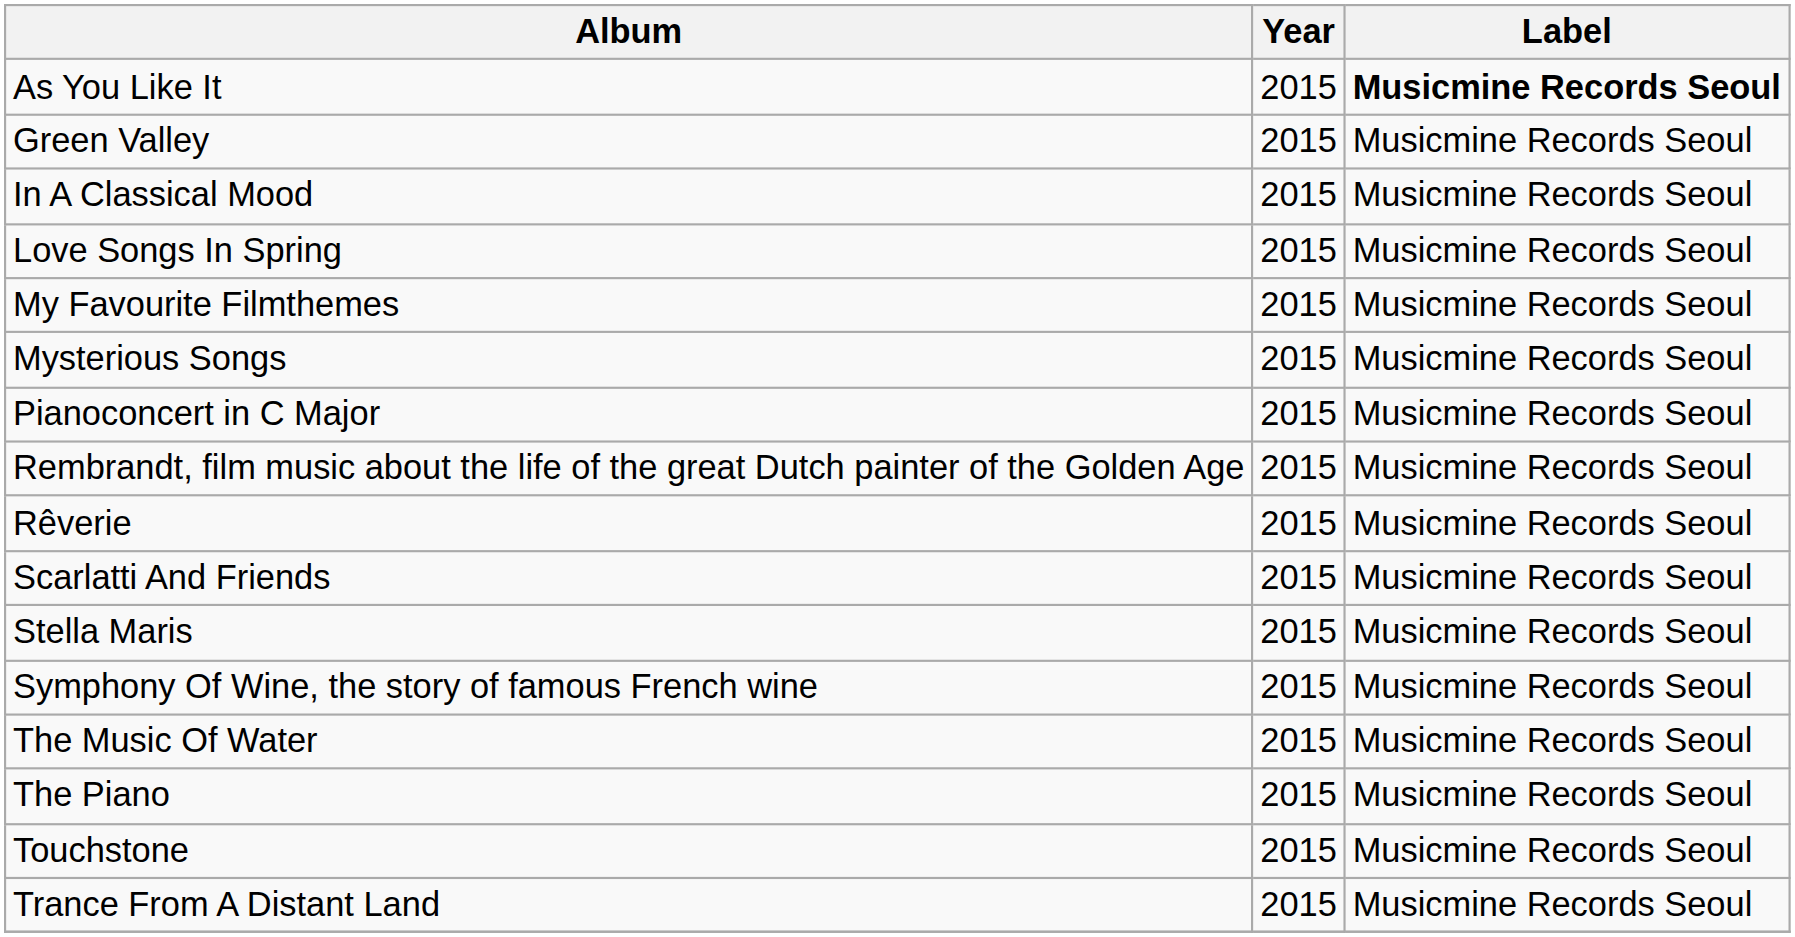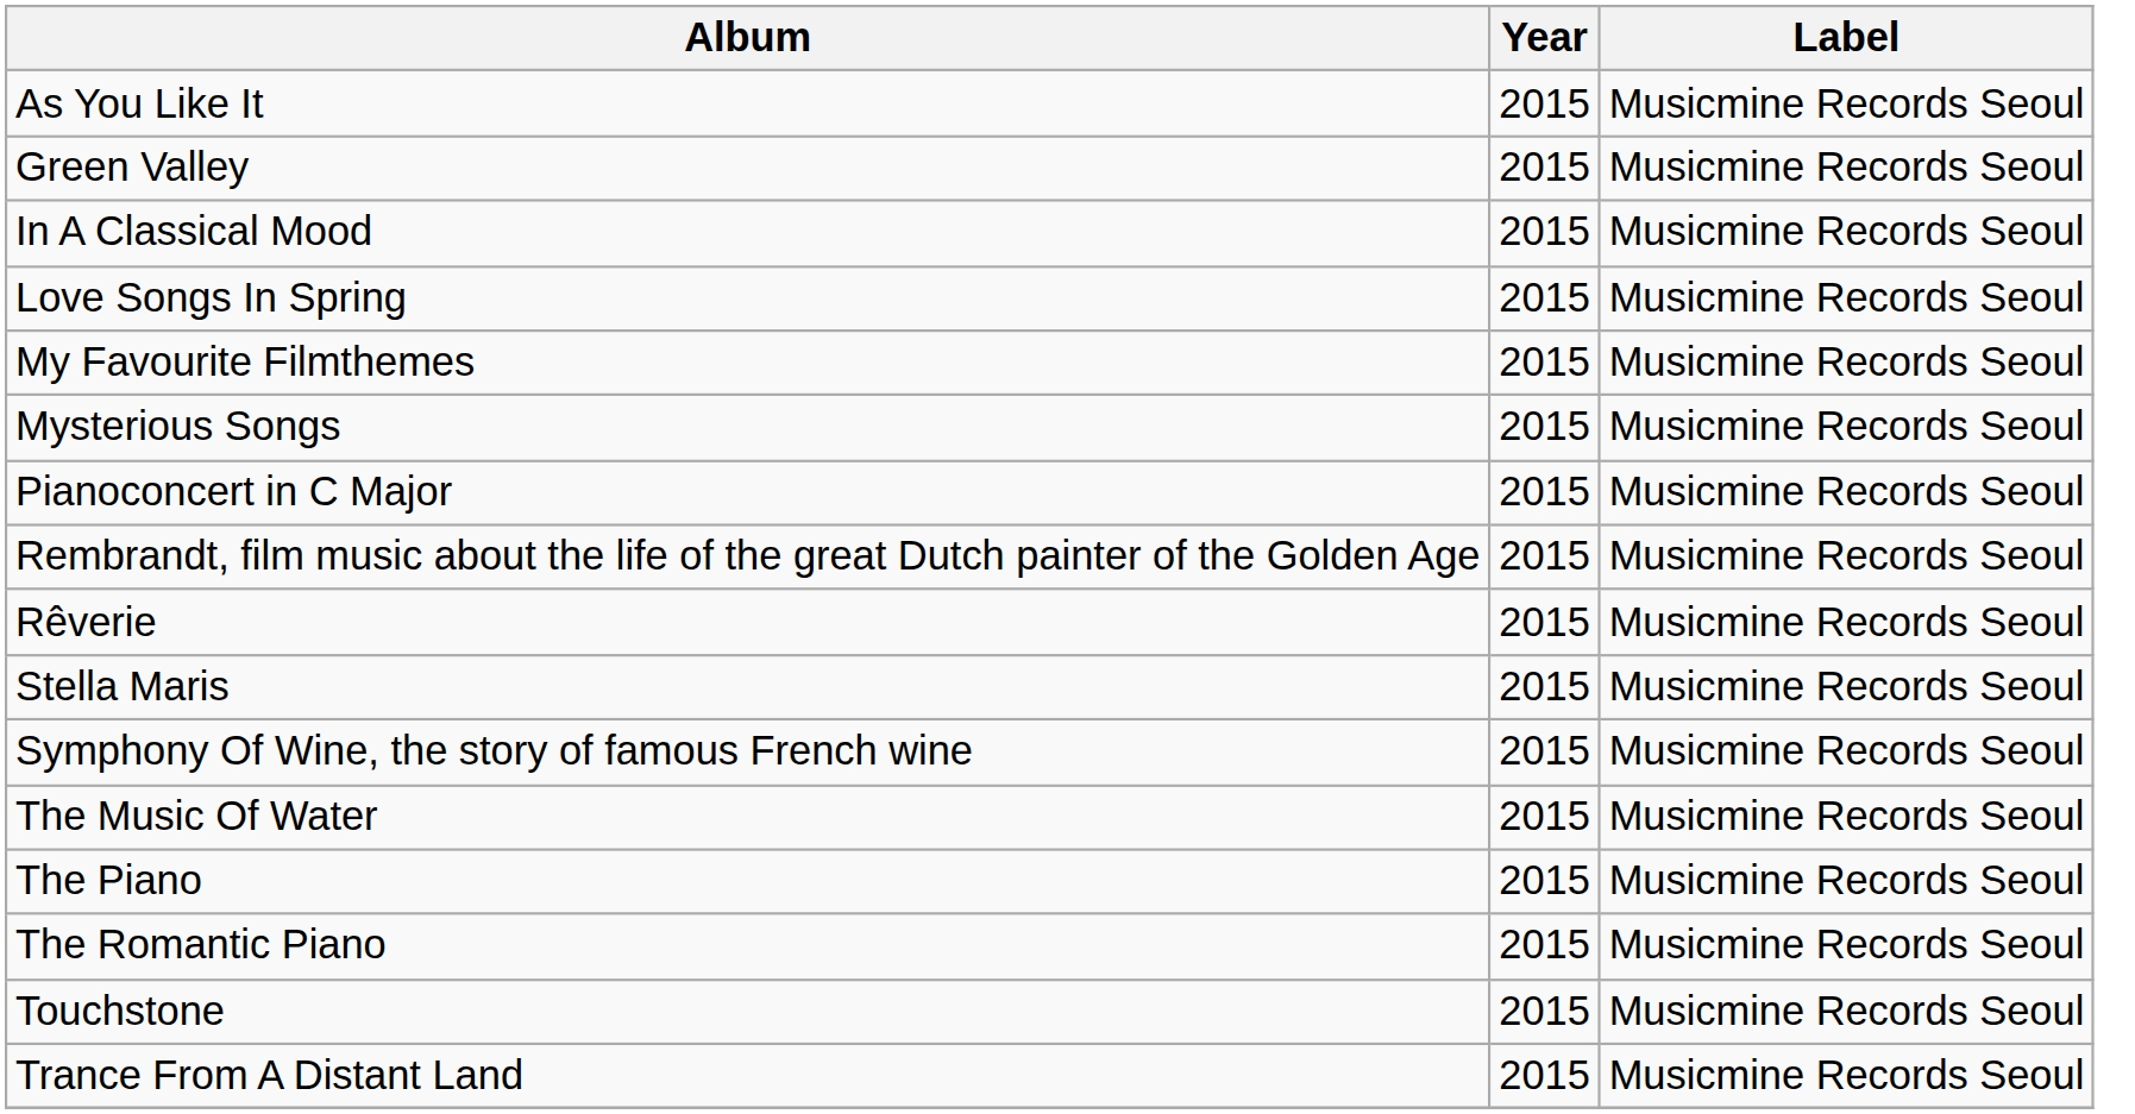As You Like It | Label: bold -> normal
- row: Scarlatti And Friends | 2015 | Musicmine Records Seoul
+ row: The Romantic Piano | 2015 | Musicmine Records Seoul
